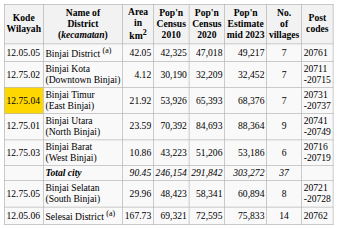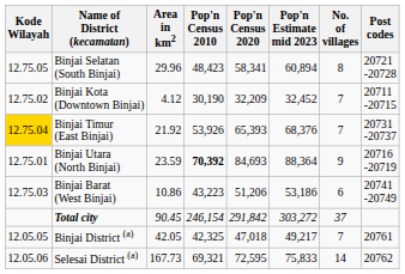rows swapped: Binjai Selatan (South Binjai) <-> Binjai District (a)
Binjai Utara (North Binjai) | Pop'n Census 2010: normal -> bold
Binjai Utara (North Binjai) | Post codes: 20741 -20749 -> 20716 -20719
Binjai Barat (West Binjai) | Post codes: 20716 -20719 -> 20741 -20749
